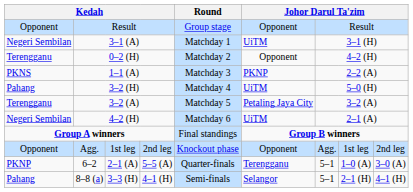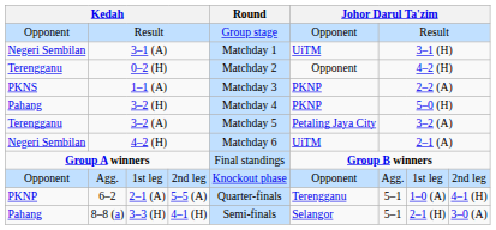3–2 (H) | column 6: UiTM -> PKNP
6–2 | column 9: 3–0 (A) -> 4–1 (H)
8–8 (a) | column 9: 4–1 (H) -> 3–0 (A)
